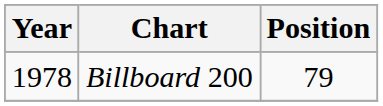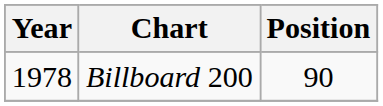Billboard 200 | Position: 79 -> 90
